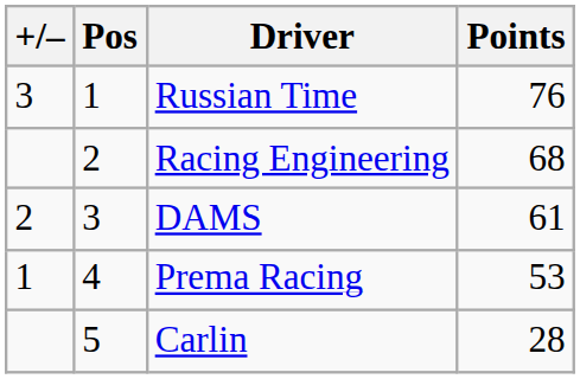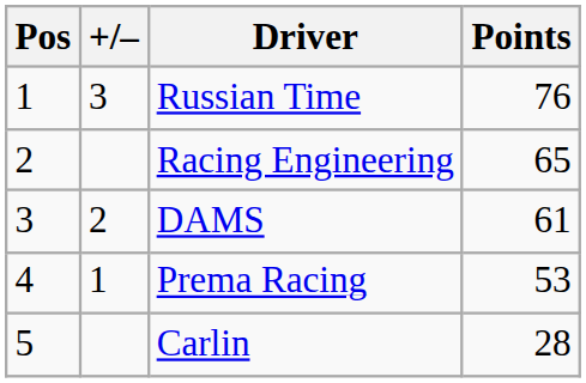columns swapped: +/– <-> Pos
Racing Engineering | Points: 68 -> 65
